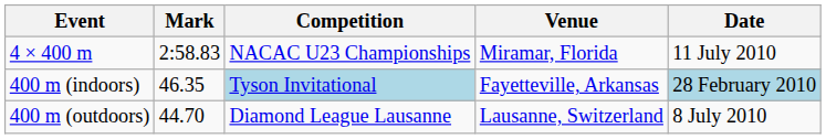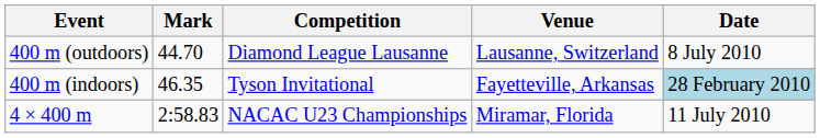rows swapped: 400 m (outdoors) <-> 4 × 400 m
400 m (indoors) | Competition: lightblue background -> no background
